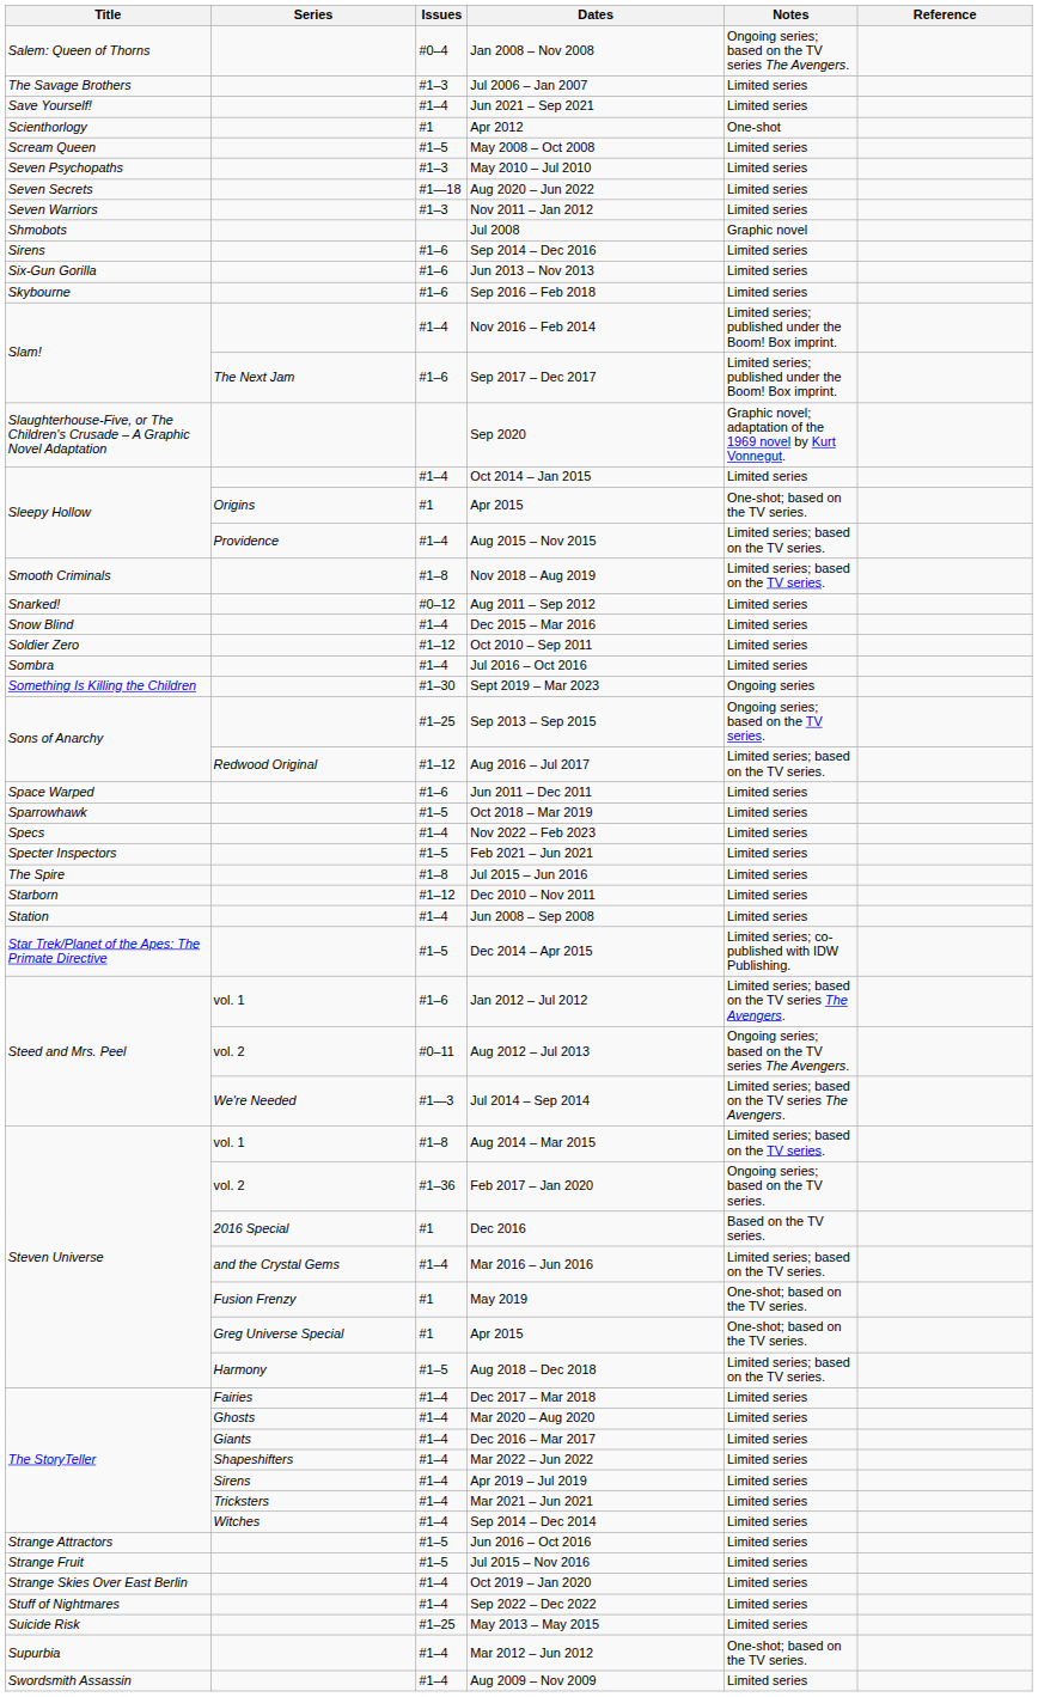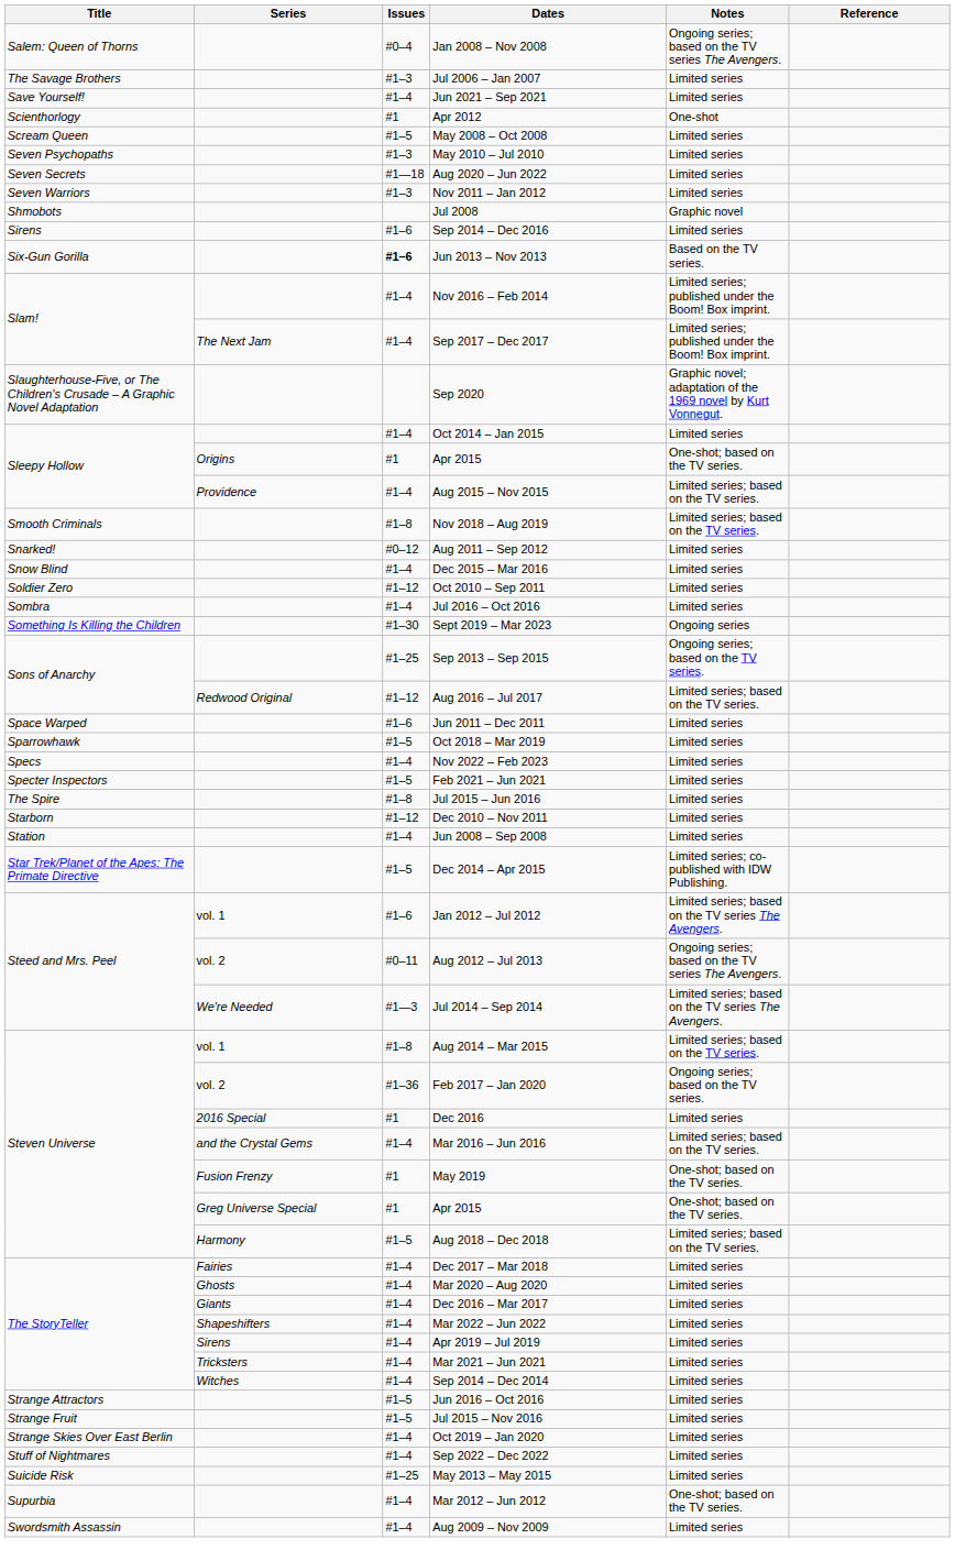Jun 2013 – Nov 2013 | Issues: normal -> bold
Jun 2013 – Nov 2013 | Notes: Limited series -> Based on the TV series.
- row: Skybourne | #1–6 | Sep 2016 – Feb 2018 | Limited series
Sep 2017 – Dec 2017 | Issues: #1–6 -> #1–4
Dec 2016 | Notes: Based on the TV series. -> Limited series
